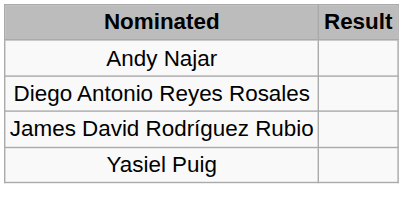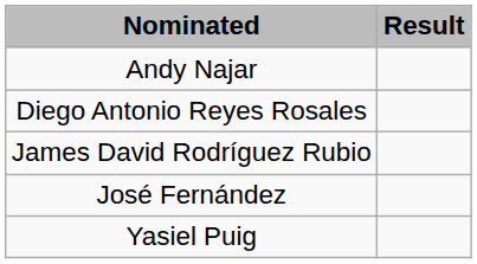+ row: José Fernández
